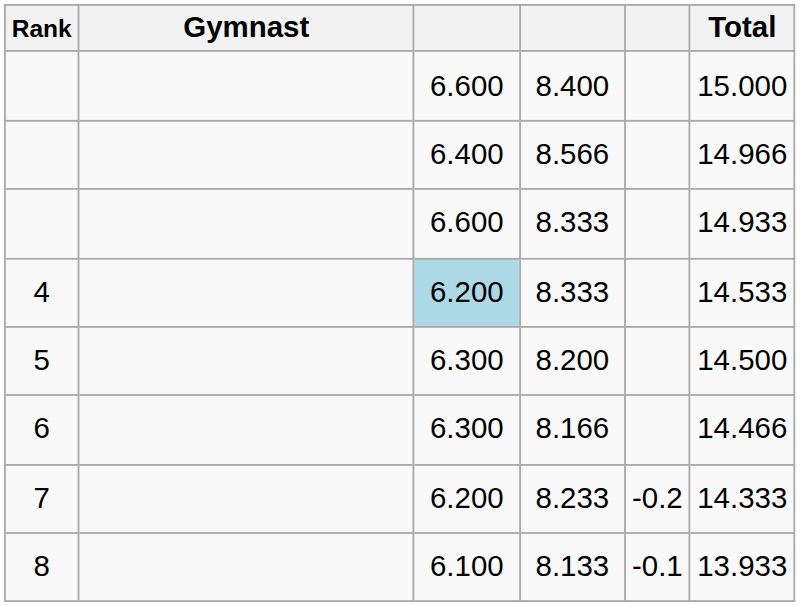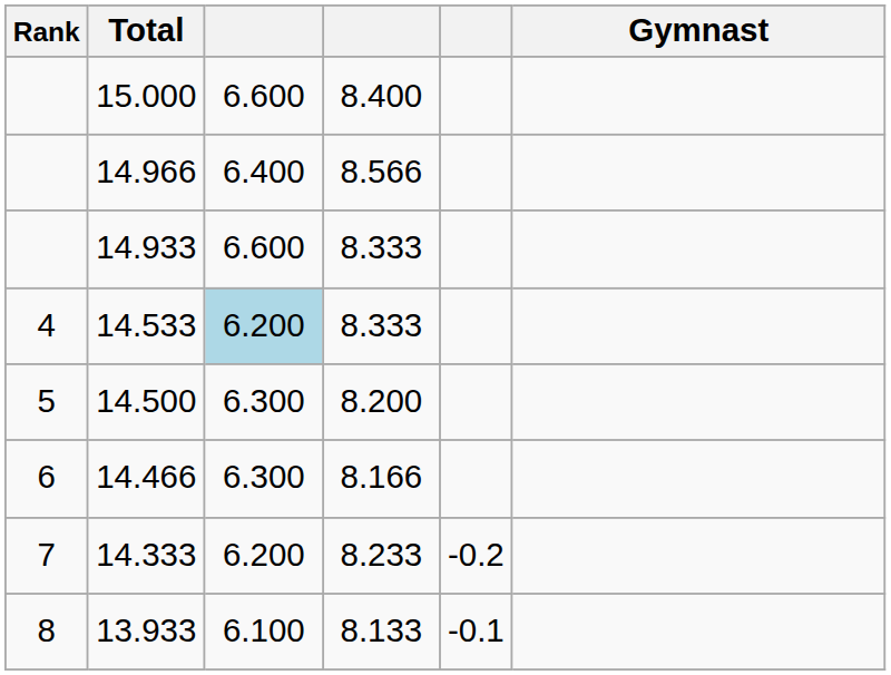columns swapped: Gymnast <-> Total
